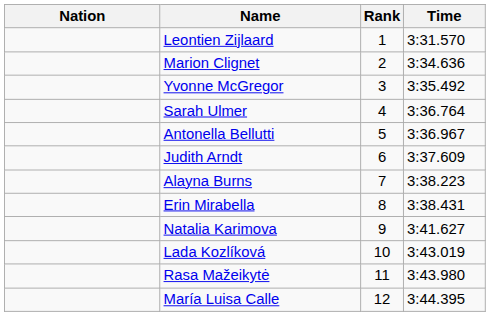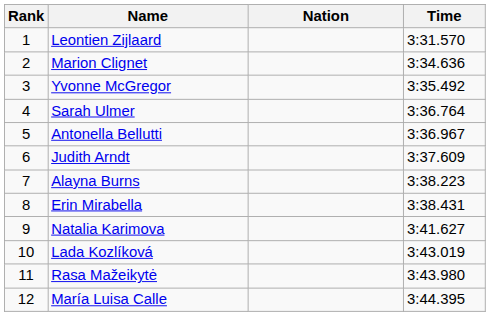columns swapped: Rank <-> Nation
